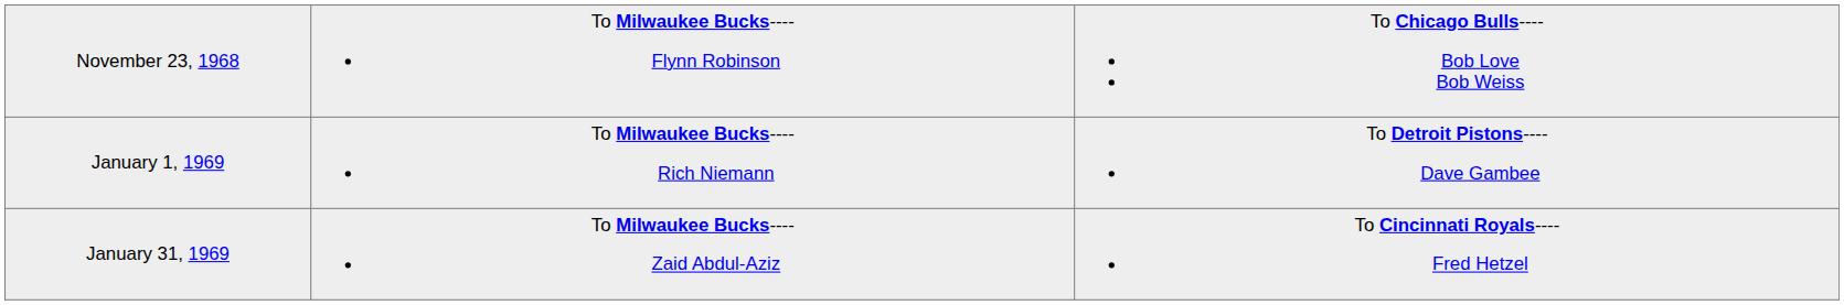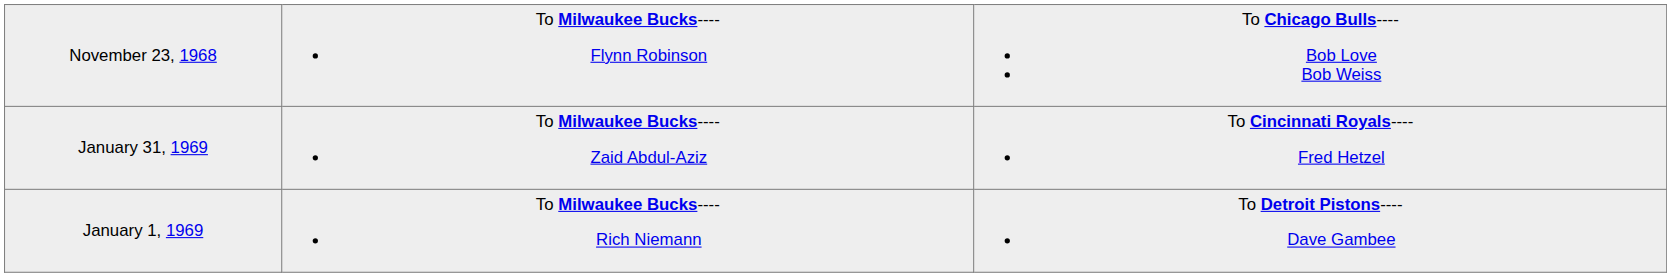rows swapped: January 1, 1969 <-> January 31, 1969
